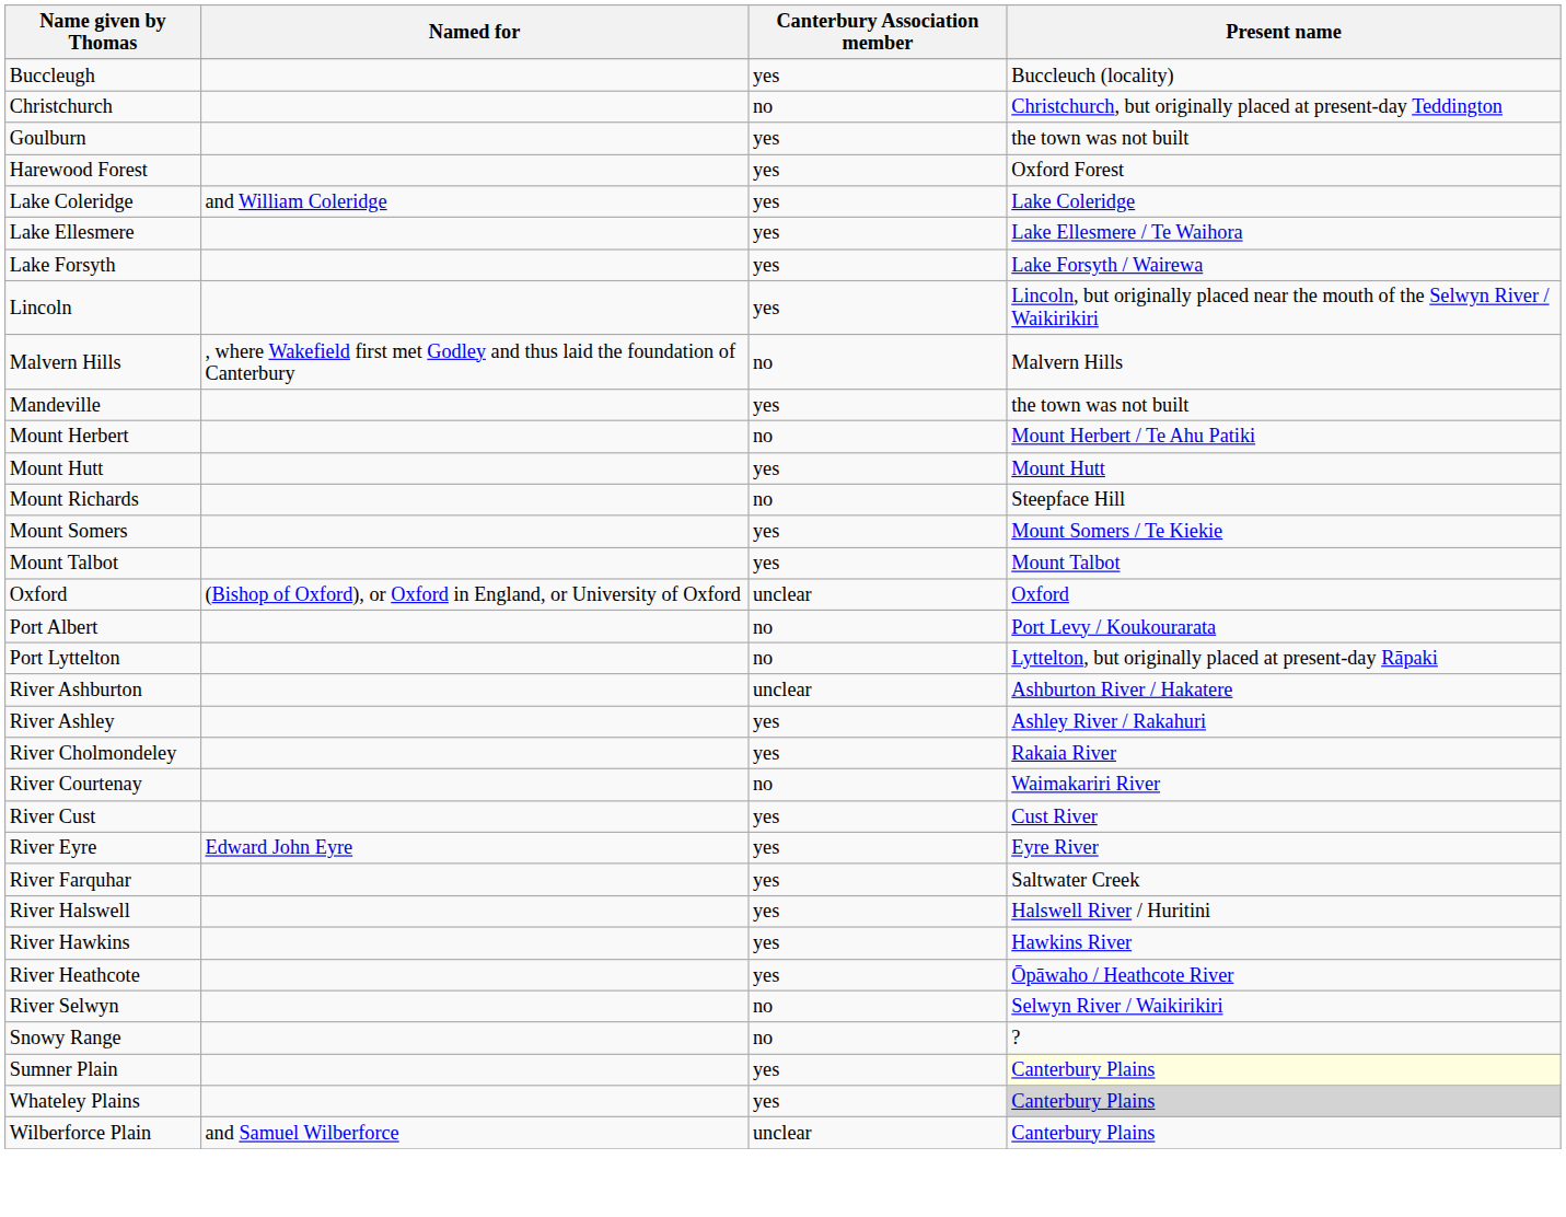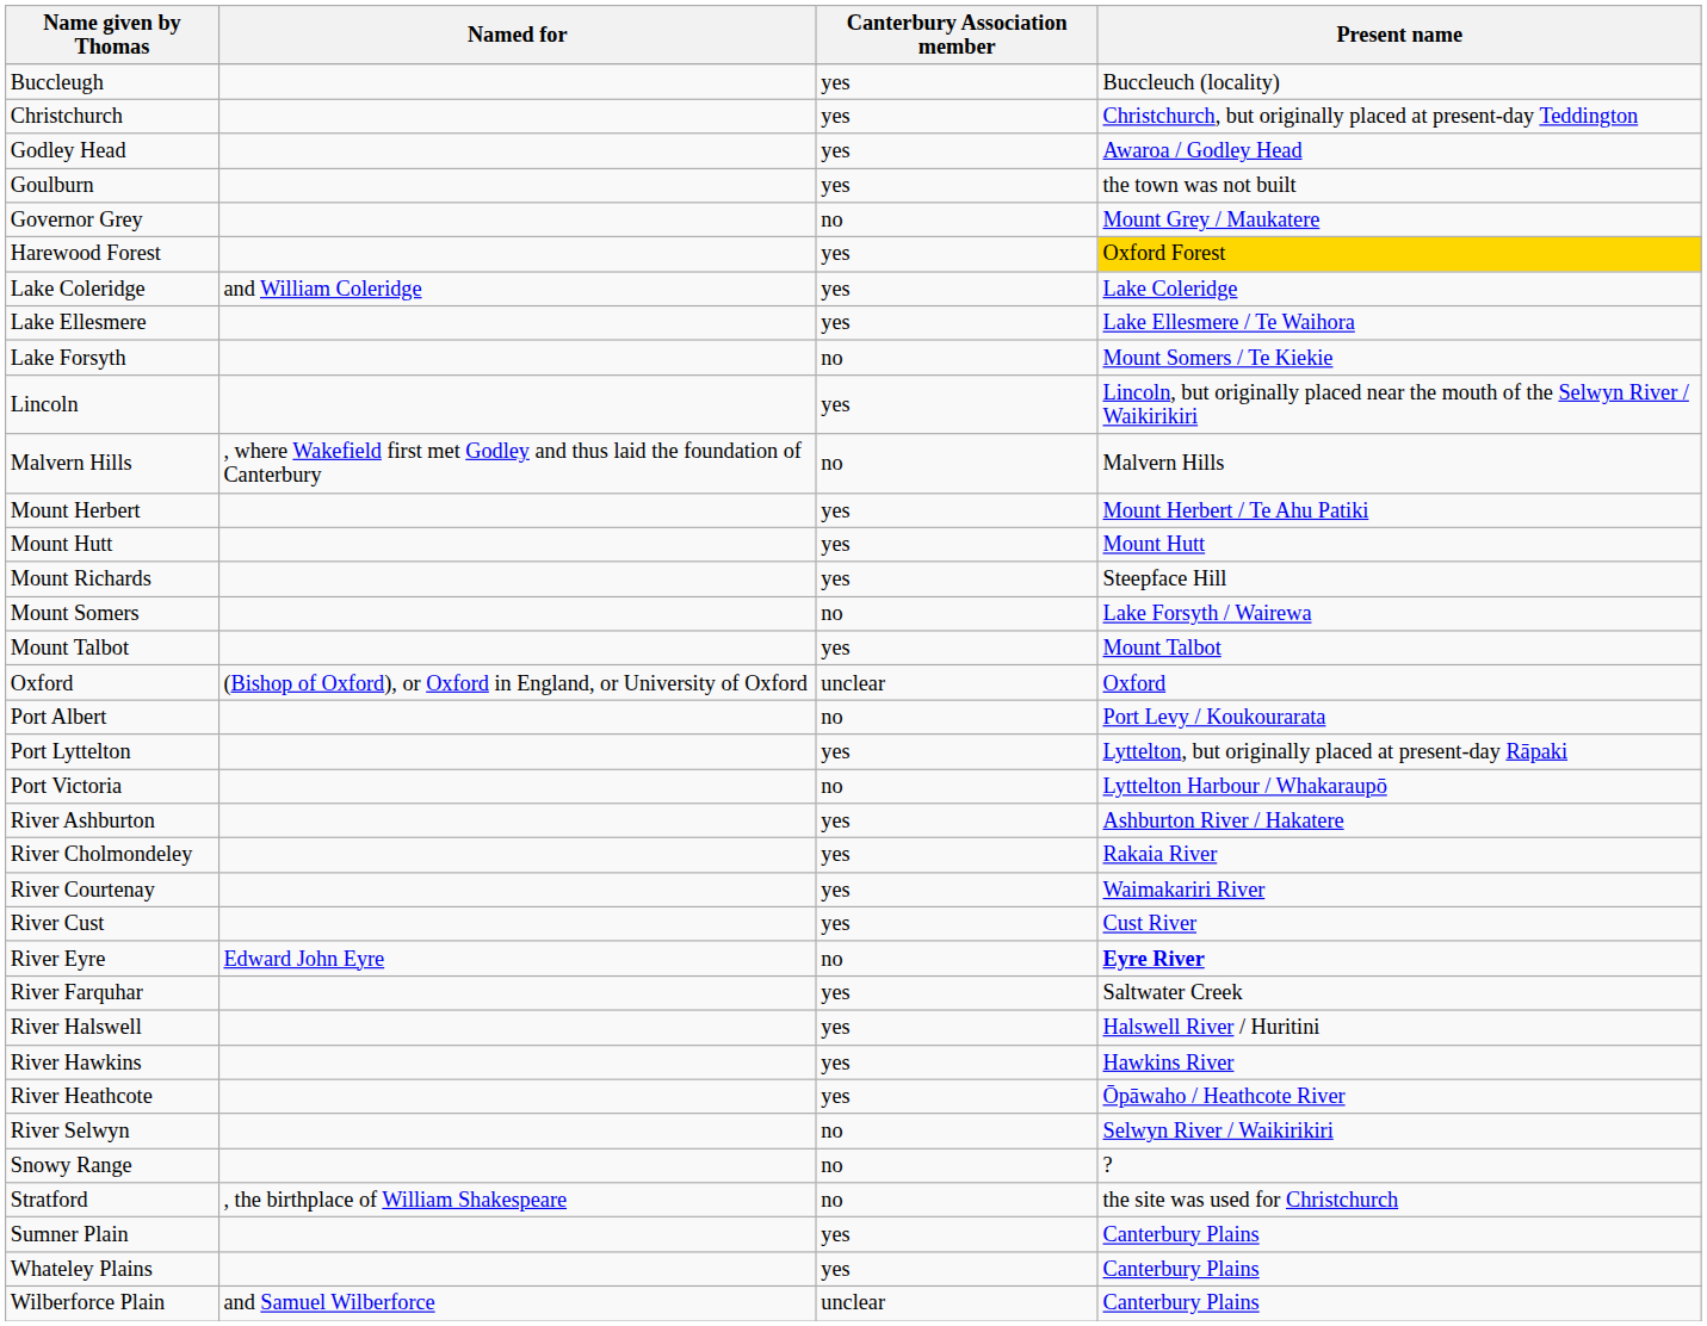Christchurch | Canterbury Association member: no -> yes
+ row: Godley Head | yes | Awaroa / Godley Head
+ row: Governor Grey | no | Mount Grey / Maukatere
Harewood Forest | Present name: no background -> gold background
Lake Forsyth | Canterbury Association member: yes -> no
Lake Forsyth | Present name: Lake Forsyth / Wairewa -> Mount Somers / Te Kiekie
- row: Mandeville | yes | the town was not built
Mount Herbert | Canterbury Association member: no -> yes
Mount Richards | Canterbury Association member: no -> yes
Mount Somers | Canterbury Association member: yes -> no
Mount Somers | Present name: Mount Somers / Te Kiekie -> Lake Forsyth / Wairewa
Port Lyttelton | Canterbury Association member: no -> yes
+ row: Port Victoria | no | Lyttelton Harbour / Whakaraupō
River Ashburton | Canterbury Association member: unclear -> yes
- row: River Ashley | yes | Ashley River / Rakahuri
River Courtenay | Canterbury Association member: no -> yes
River Eyre | Canterbury Association member: yes -> no
River Eyre | Present name: normal -> bold
+ row: Stratford | , the birthplace of William Shakespeare | no | the site was used for Christchurch
Sumner Plain | Present name: lightyellow background -> no background
Whateley Plains | Present name: lightgrey background -> no background
